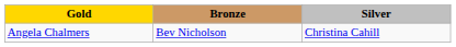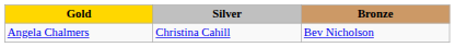columns swapped: Silver <-> Bronze
